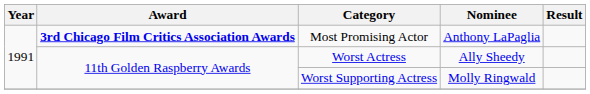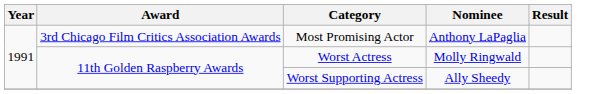Most Promising Actor | Award: bold -> normal
Worst Actress | Nominee: Ally Sheedy -> Molly Ringwald
Worst Supporting Actress | Nominee: Molly Ringwald -> Ally Sheedy
